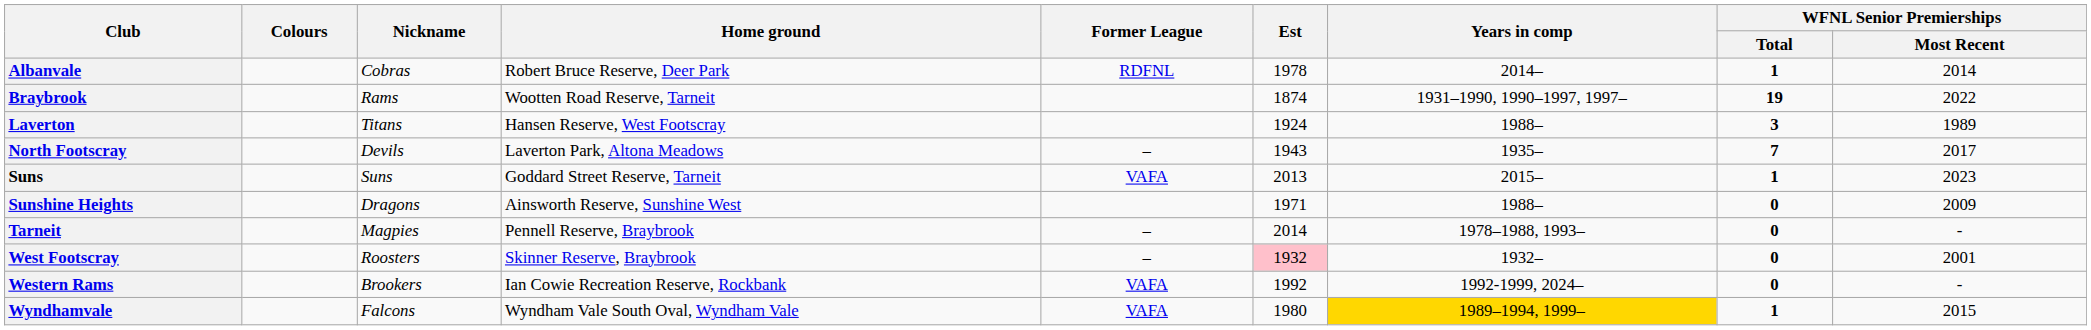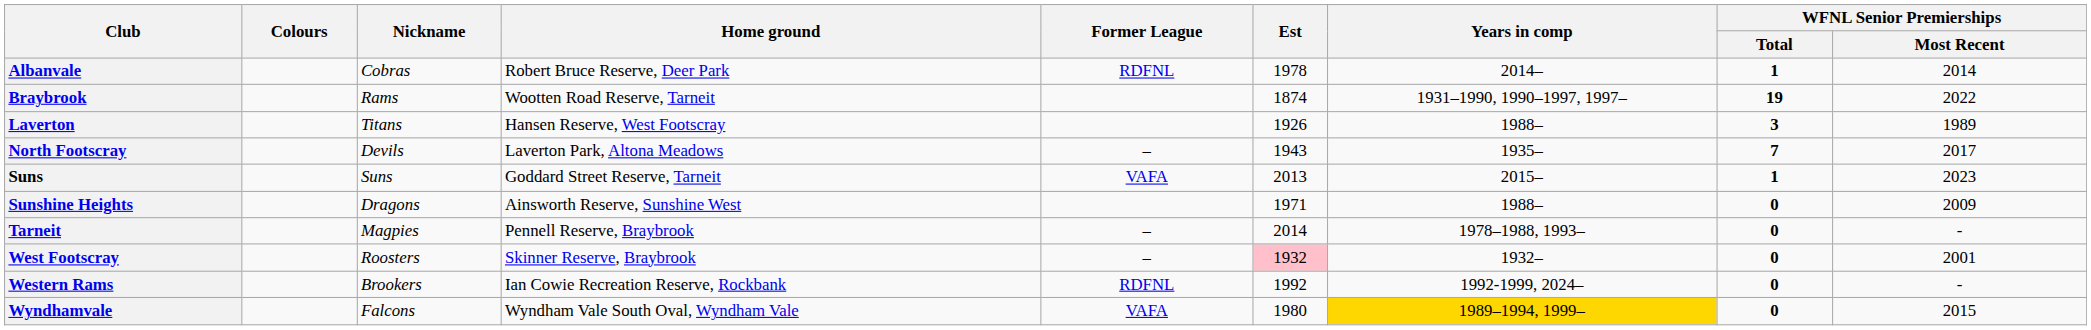Laverton | Est: 1924 -> 1926
Western Rams | Former League: VAFA -> RDFNL
Wyndhamvale | WFNL Senior Premierships / Total: 1 -> 0
